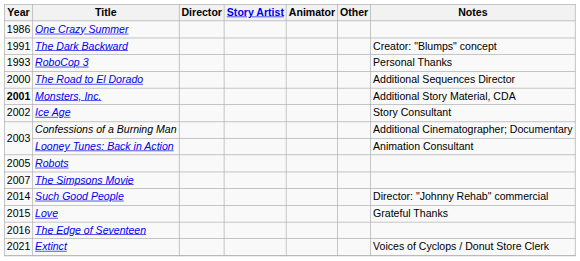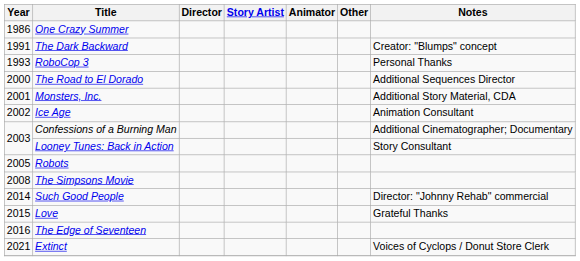Monsters, Inc. | Year: bold -> normal
Ice Age | Notes: Story Consultant -> Animation Consultant
Looney Tunes: Back in Action | Notes: Animation Consultant -> Story Consultant
The Simpsons Movie | Year: 2007 -> 2008
